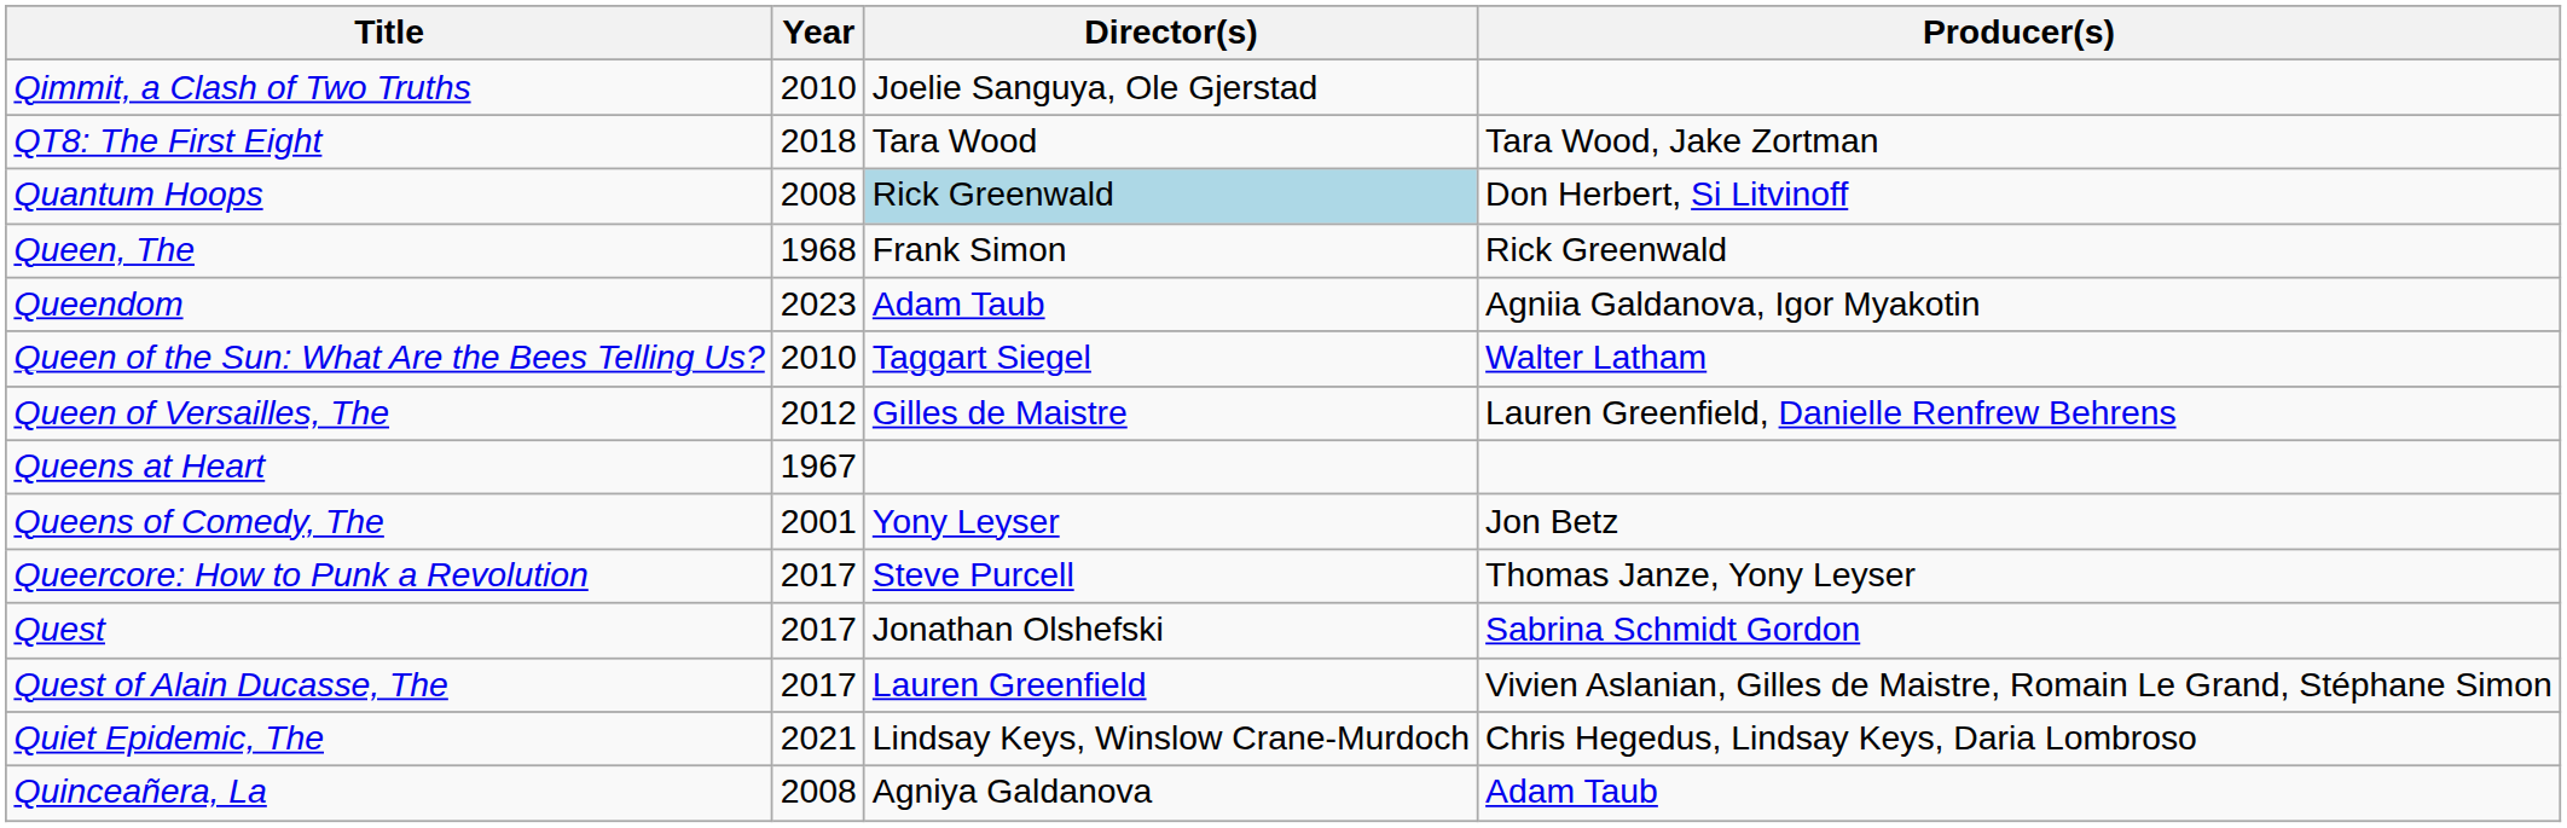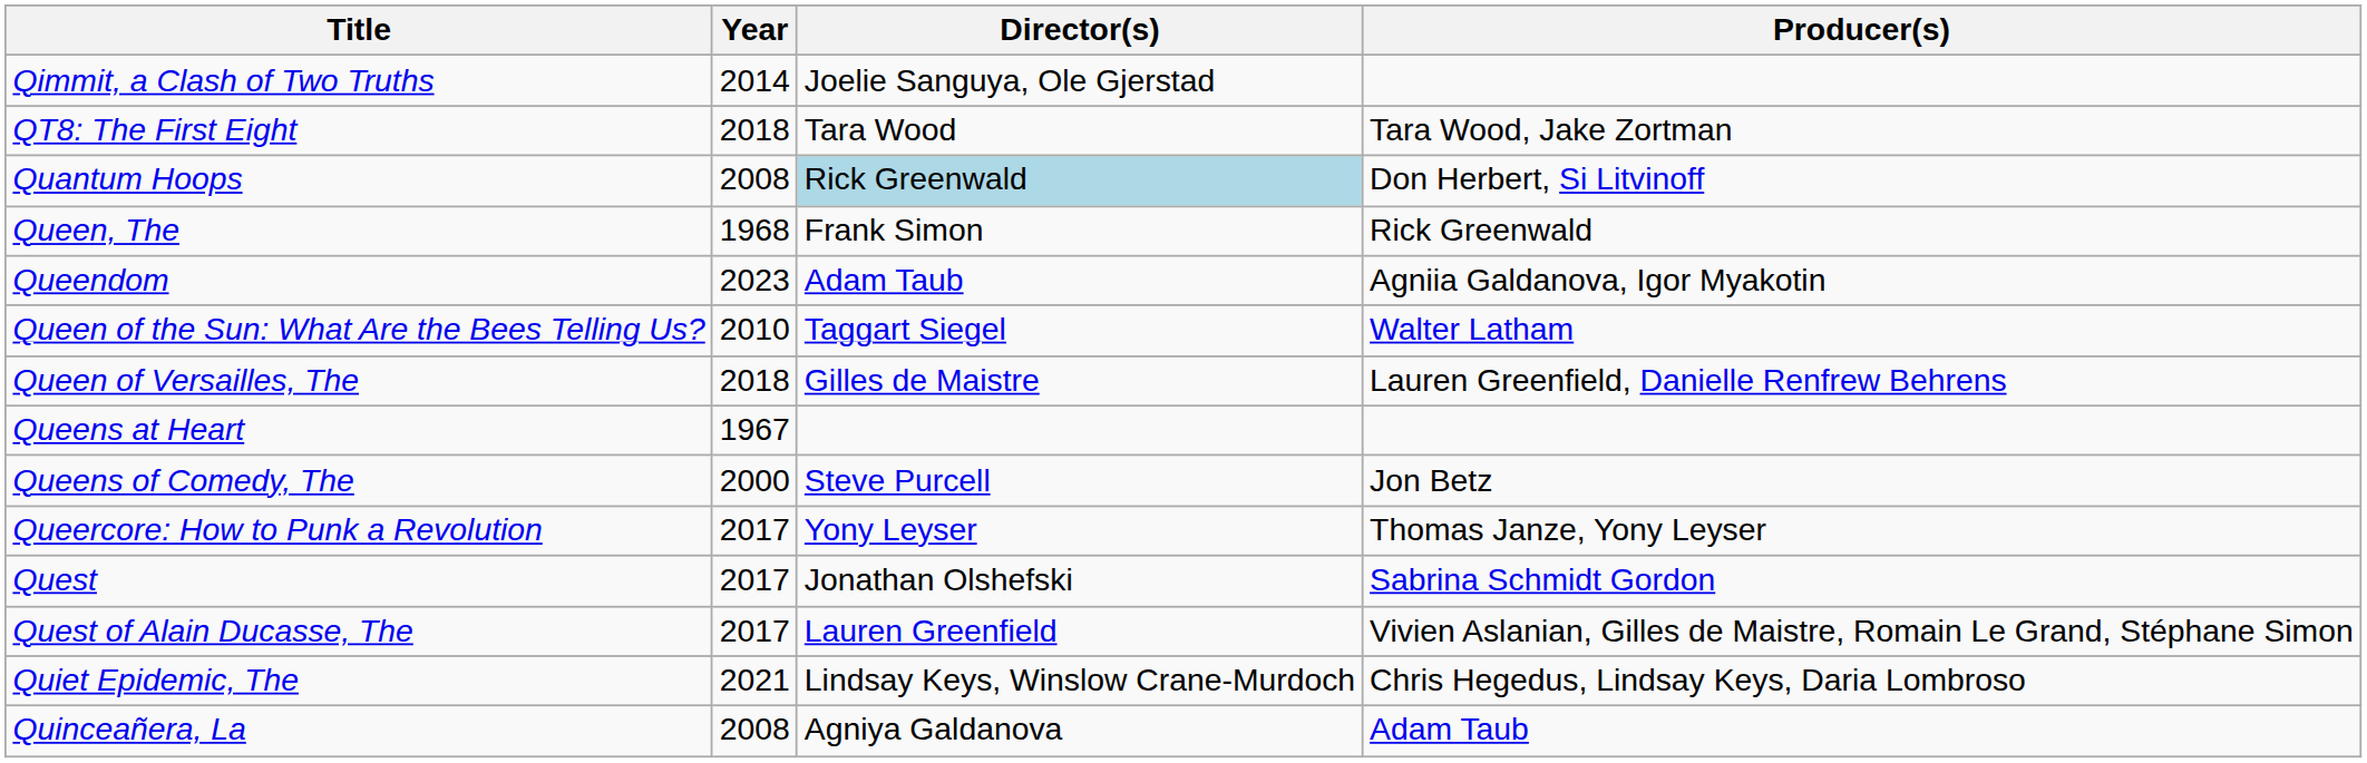Qimmit, a Clash of Two Truths | Year: 2010 -> 2014
Queen of Versailles, The | Year: 2012 -> 2018
Queens of Comedy, The | Year: 2001 -> 2000
Queens of Comedy, The | Director(s): Yony Leyser -> Steve Purcell
Queercore: How to Punk a Revolution | Director(s): Steve Purcell -> Yony Leyser
